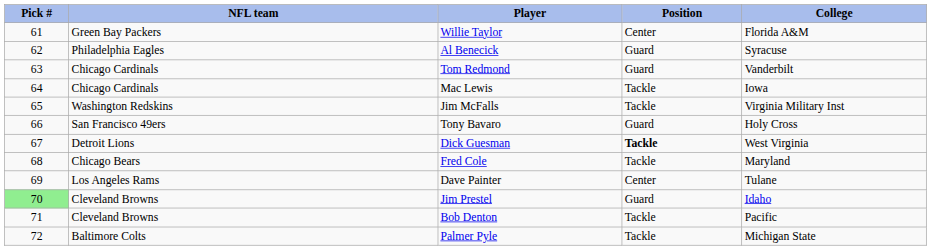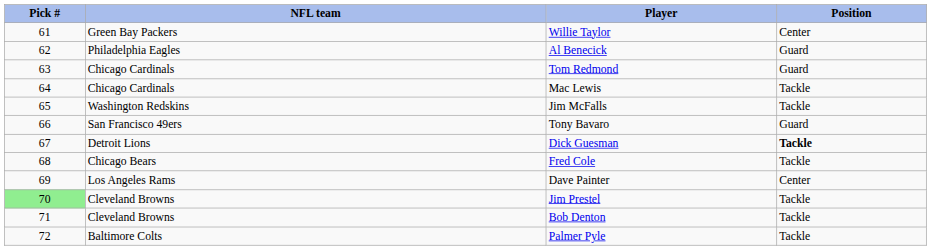- column: College | Florida A&M | Syracuse | Vanderbilt | Iowa | Virginia Military Inst | Holy Cross | West Virginia | Maryland | Tulane | Idaho | Pacific | Michigan State
Jim Prestel | Position: Guard -> Tackle
